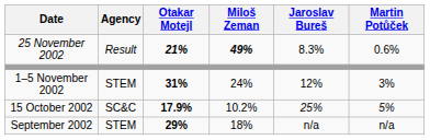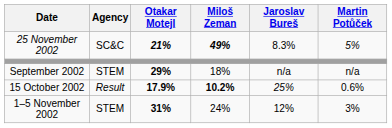25 November 2002 | Agency: Result -> SC&C
25 November 2002 | Martin Potůček: 0.6% -> 5%
rows swapped: 1–5 November 2002 <-> September 2002
15 October 2002 | Agency: SC&C -> Result
15 October 2002 | Miloš Zeman: normal -> bold
15 October 2002 | Martin Potůček: 5% -> 0.6%
